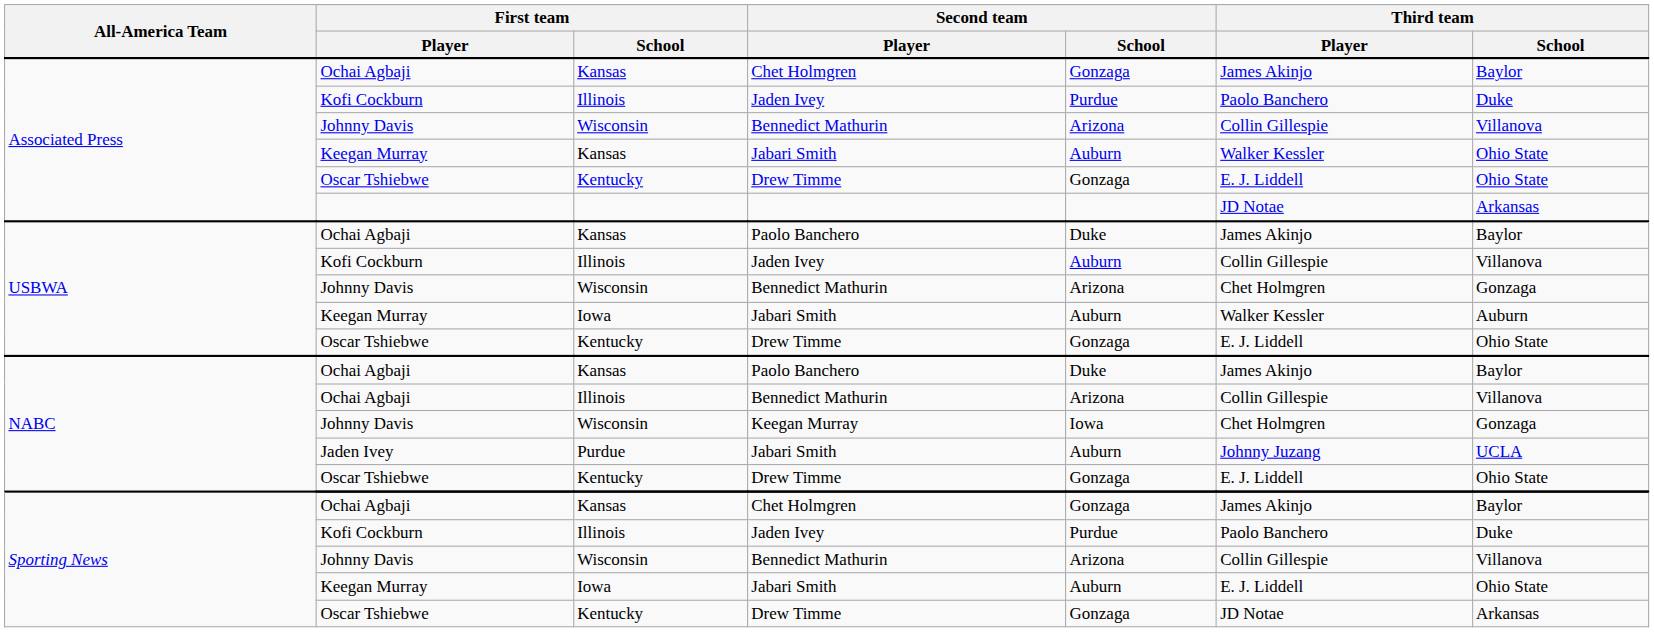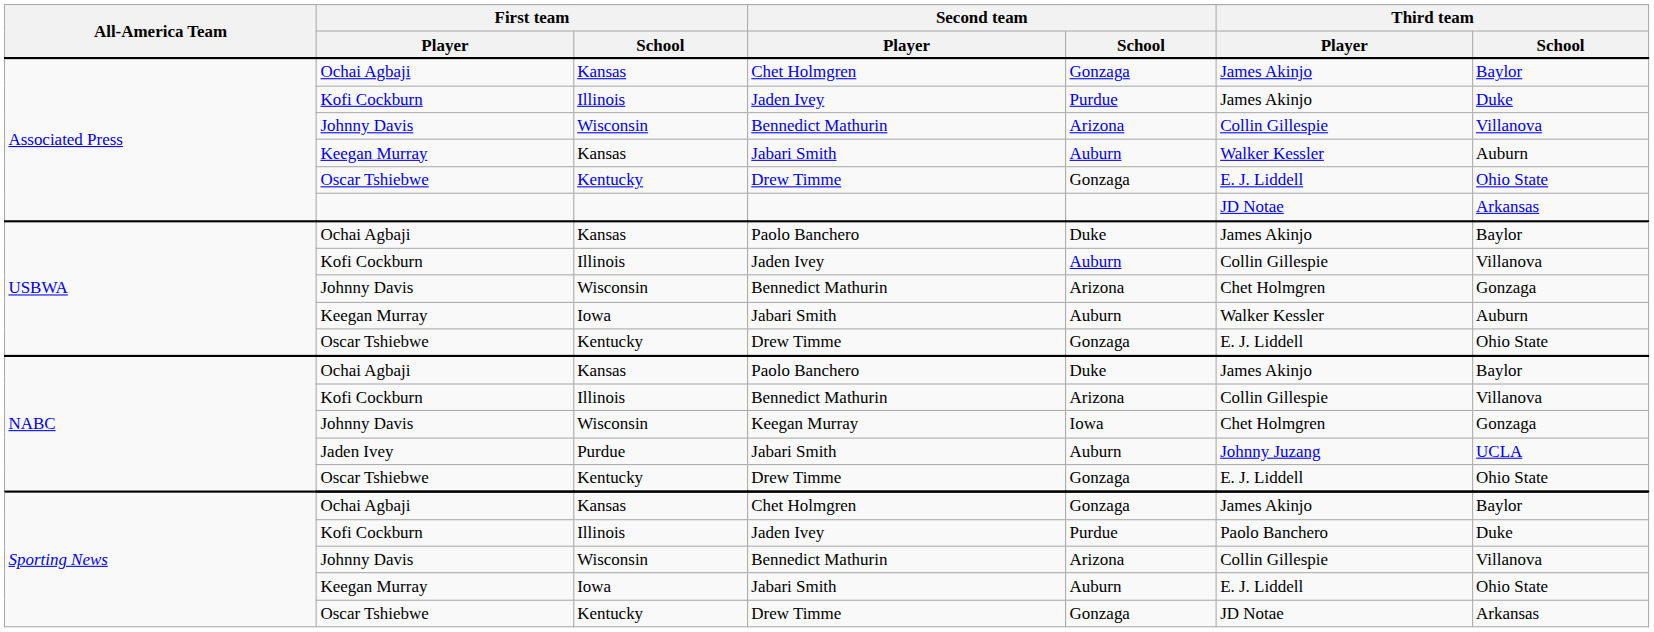Associated Press / Jaden Ivey | Third team / Player: Paolo Banchero -> James Akinjo
Associated Press / Jabari Smith | Third team / School: Ohio State -> Auburn
NABC / Bennedict Mathurin | First team / Player: Ochai Agbaji -> Kofi Cockburn
